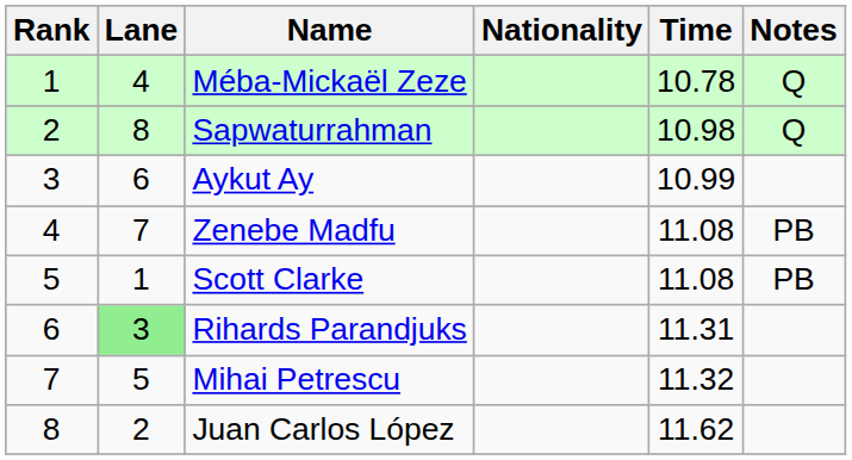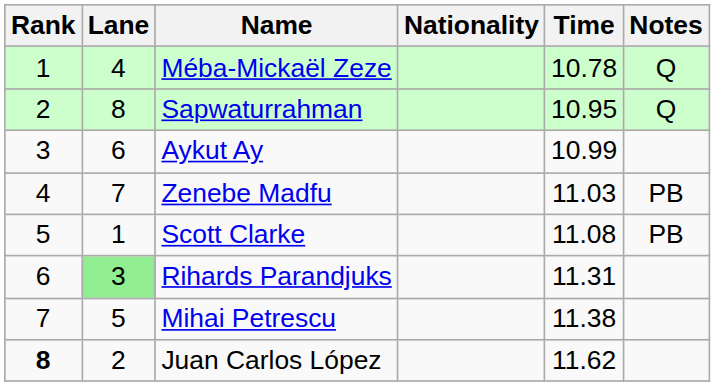Sapwaturrahman | Time: 10.98 -> 10.95
Zenebe Madfu | Time: 11.08 -> 11.03
Mihai Petrescu | Time: 11.32 -> 11.38
Juan Carlos López | Rank: normal -> bold
